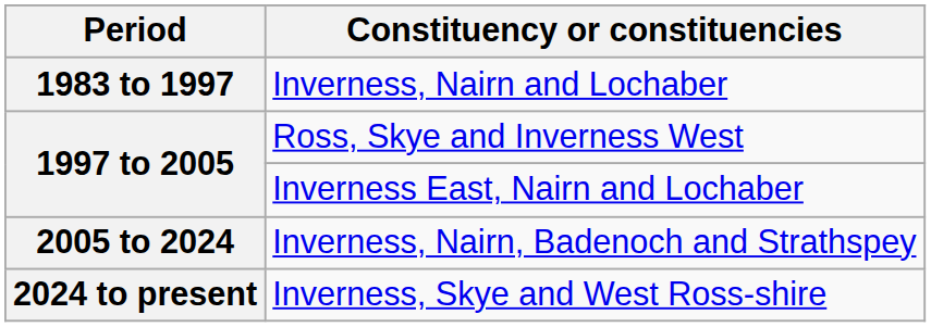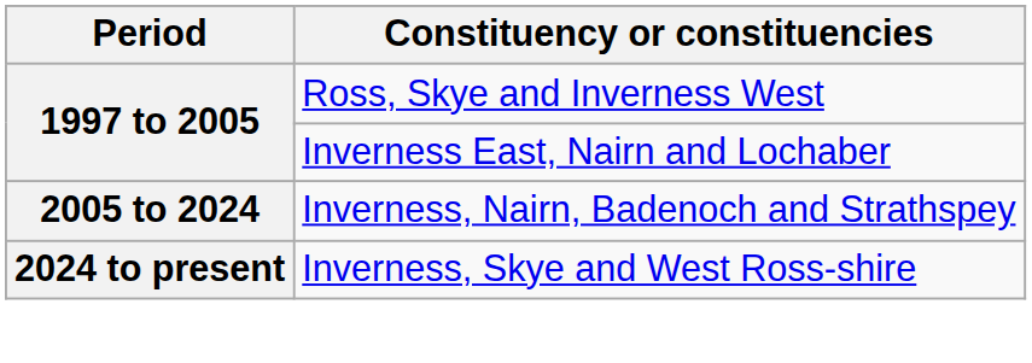- row: 1983 to 1997 | Inverness, Nairn and Lochaber
